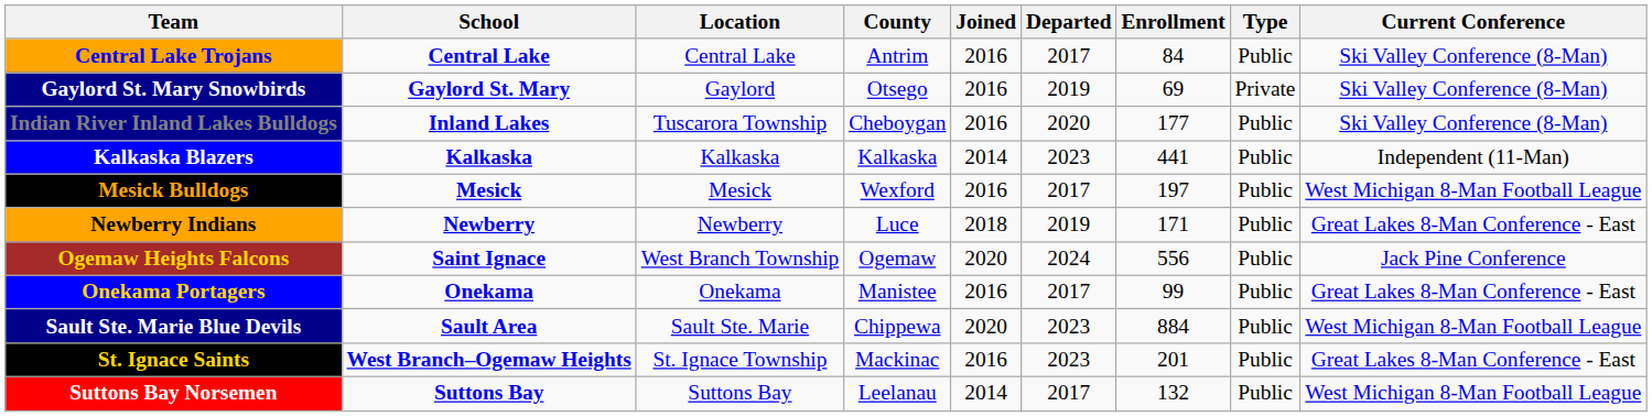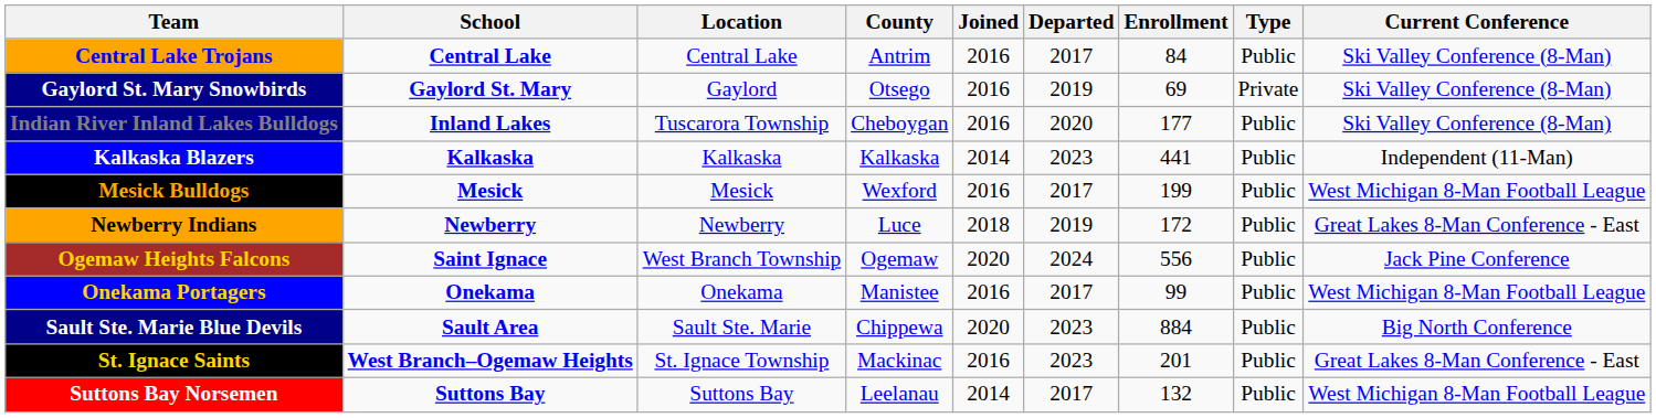Mesick Bulldogs | Enrollment: 197 -> 199
Newberry Indians | Enrollment: 171 -> 172
Onekama Portagers | Current Conference: Great Lakes 8-Man Conference - East -> West Michigan 8-Man Football League
Sault Ste. Marie Blue Devils | Current Conference: West Michigan 8-Man Football League -> Big North Conference
